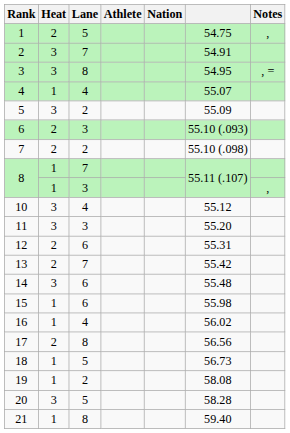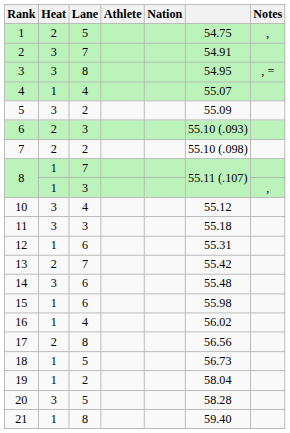11 | column 6: 55.20 -> 55.18
12 | Heat: 2 -> 1
19 | column 6: 58.08 -> 58.04
